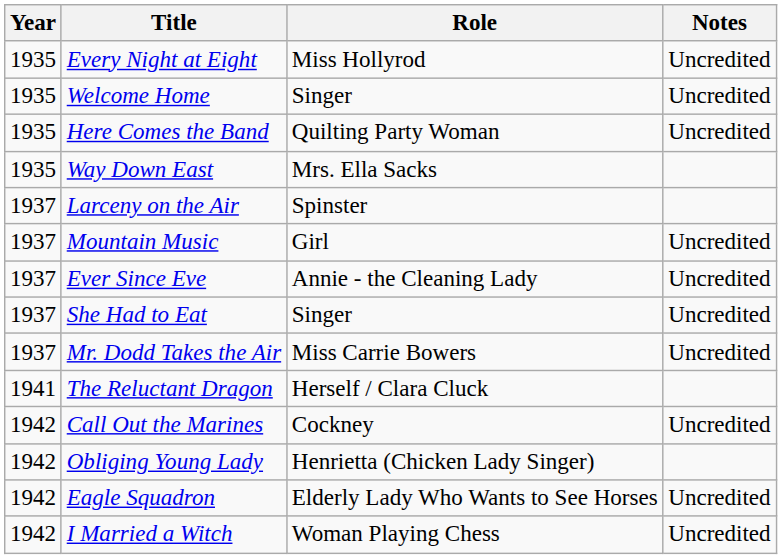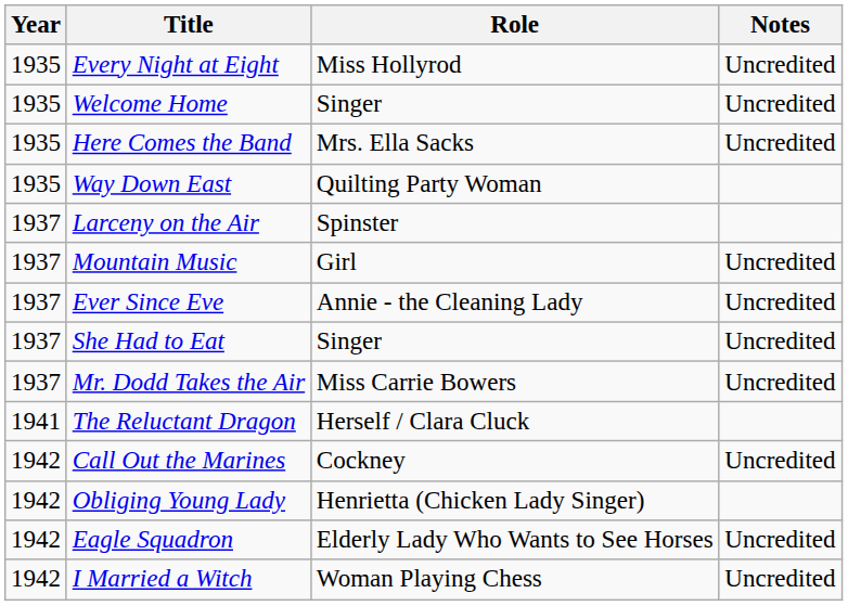Here Comes the Band | Role: Quilting Party Woman -> Mrs. Ella Sacks
Way Down East | Role: Mrs. Ella Sacks -> Quilting Party Woman
